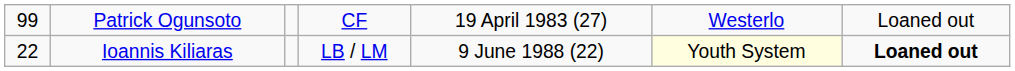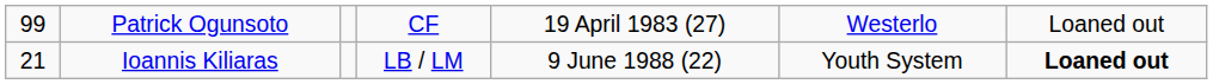Ioannis Kiliaras | column 1: 22 -> 21
Ioannis Kiliaras | column 6: lightyellow background -> no background
